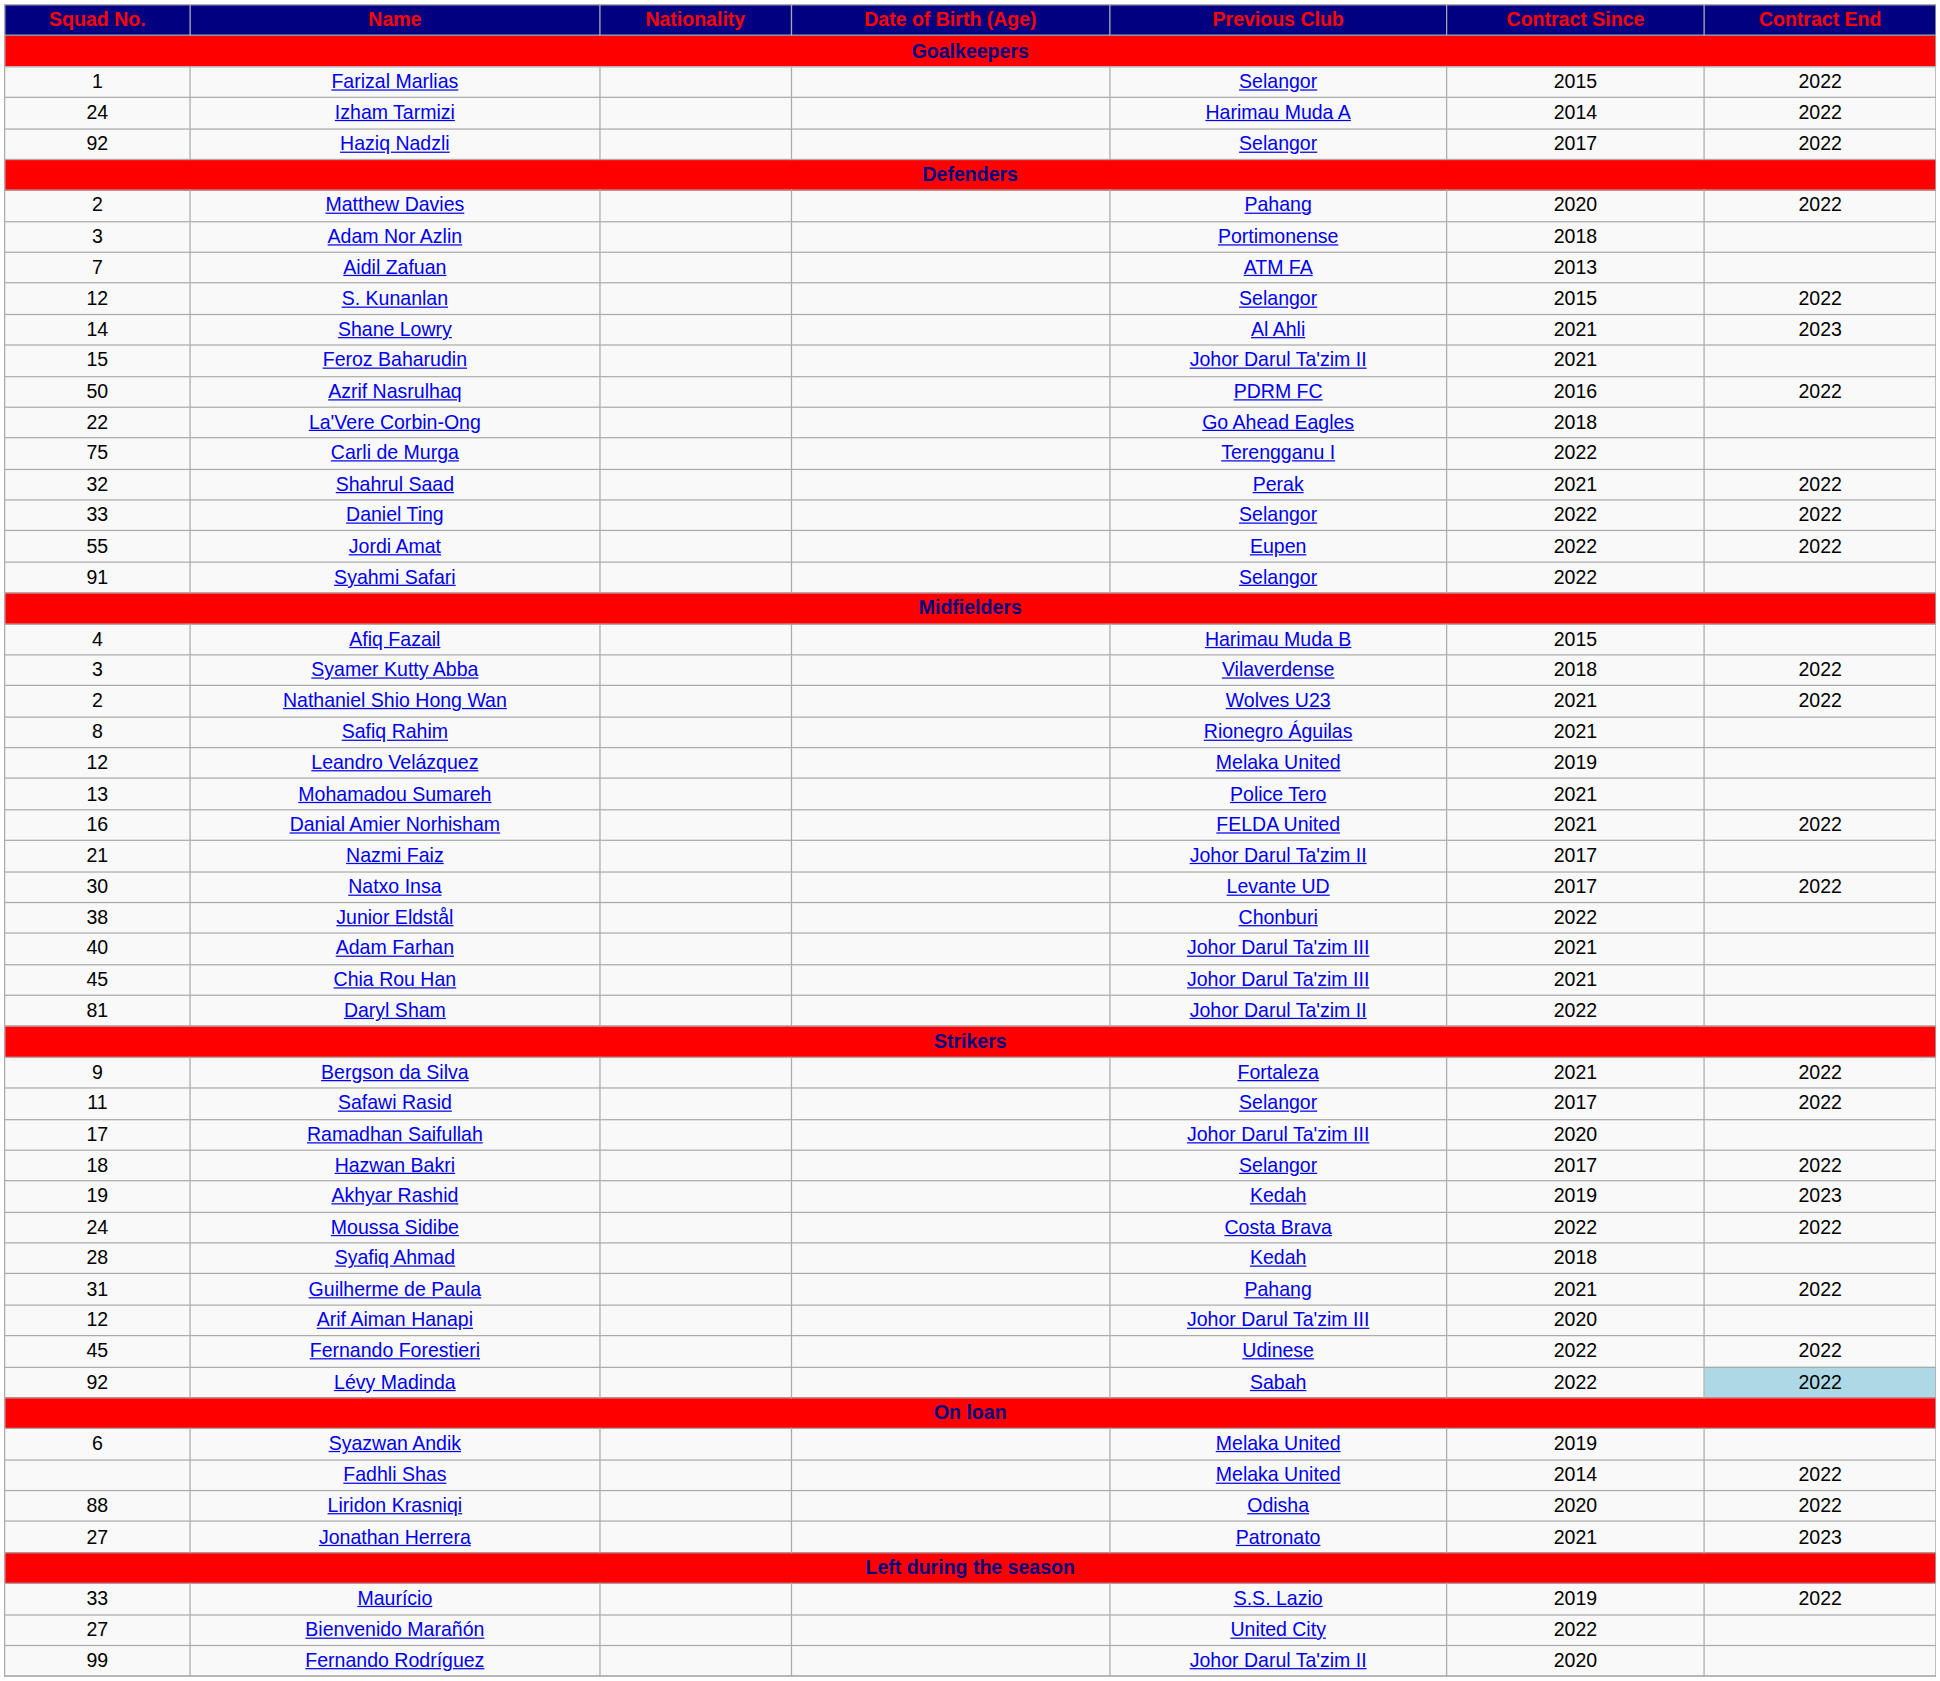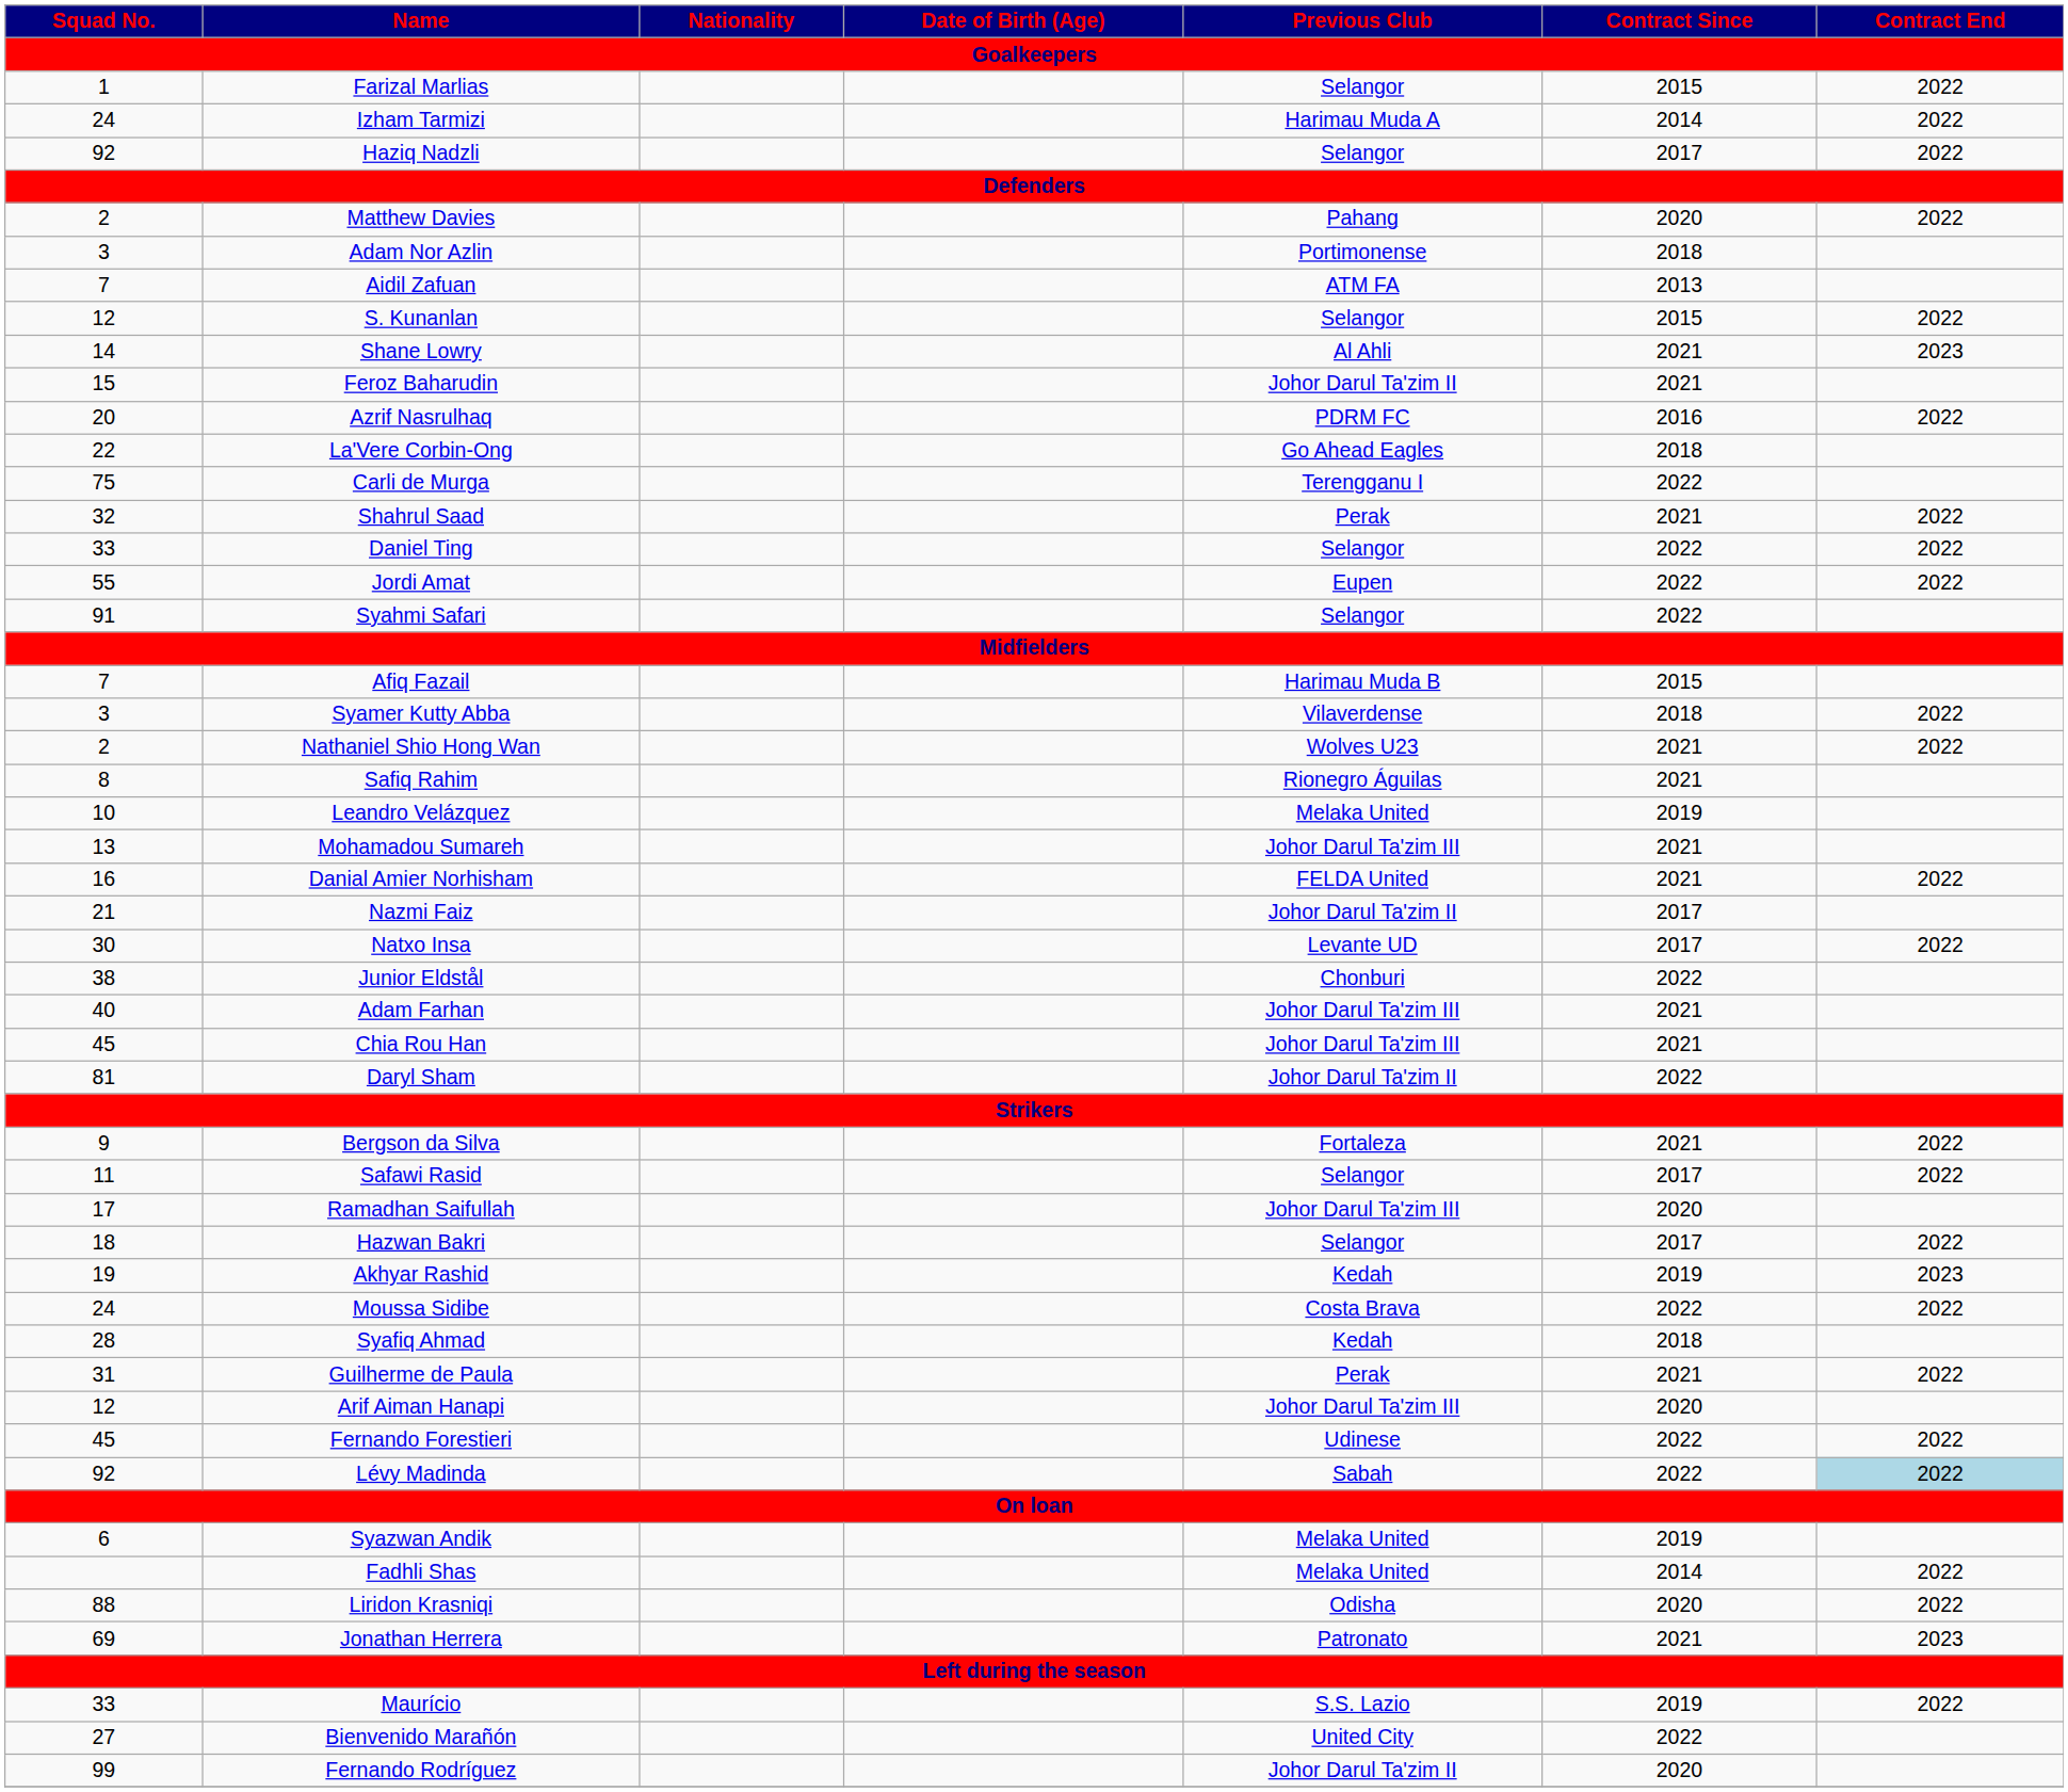Azrif Nasrulhaq | Squad No.: 50 -> 20
Afiq Fazail | Squad No.: 4 -> 7
Leandro Velázquez | Squad No.: 12 -> 10
Mohamadou Sumareh | Previous Club: Police Tero -> Johor Darul Ta'zim III
Guilherme de Paula | Previous Club: Pahang -> Perak
Jonathan Herrera | Squad No.: 27 -> 69
